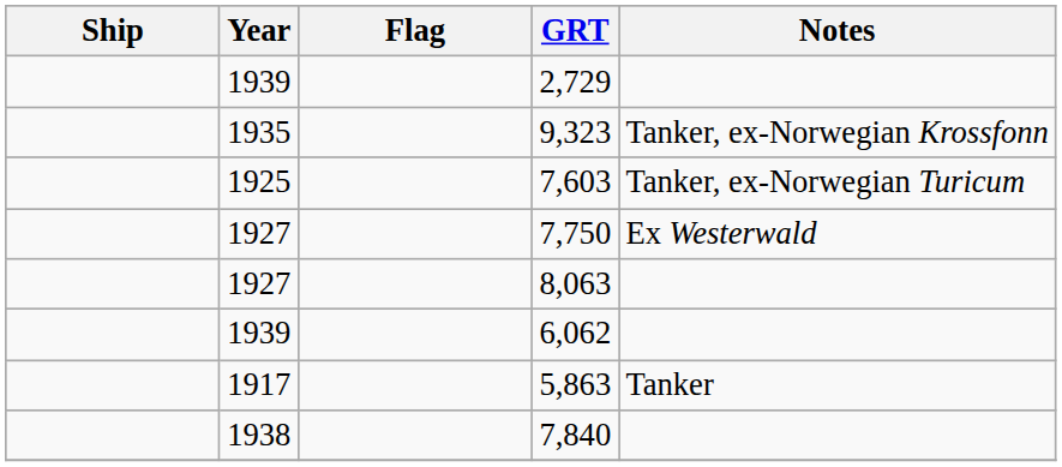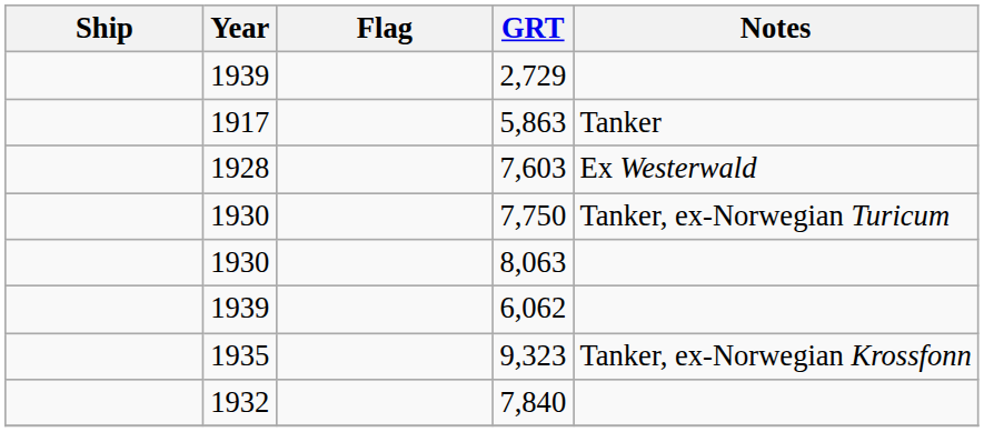rows swapped: 5,863 <-> 9,323
7,603 | Year: 1925 -> 1928
7,603 | Notes: Tanker, ex-Norwegian Turicum -> Ex Westerwald
7,750 | Year: 1927 -> 1930
7,750 | Notes: Ex Westerwald -> Tanker, ex-Norwegian Turicum
8,063 | Year: 1927 -> 1930
7,840 | Year: 1938 -> 1932
